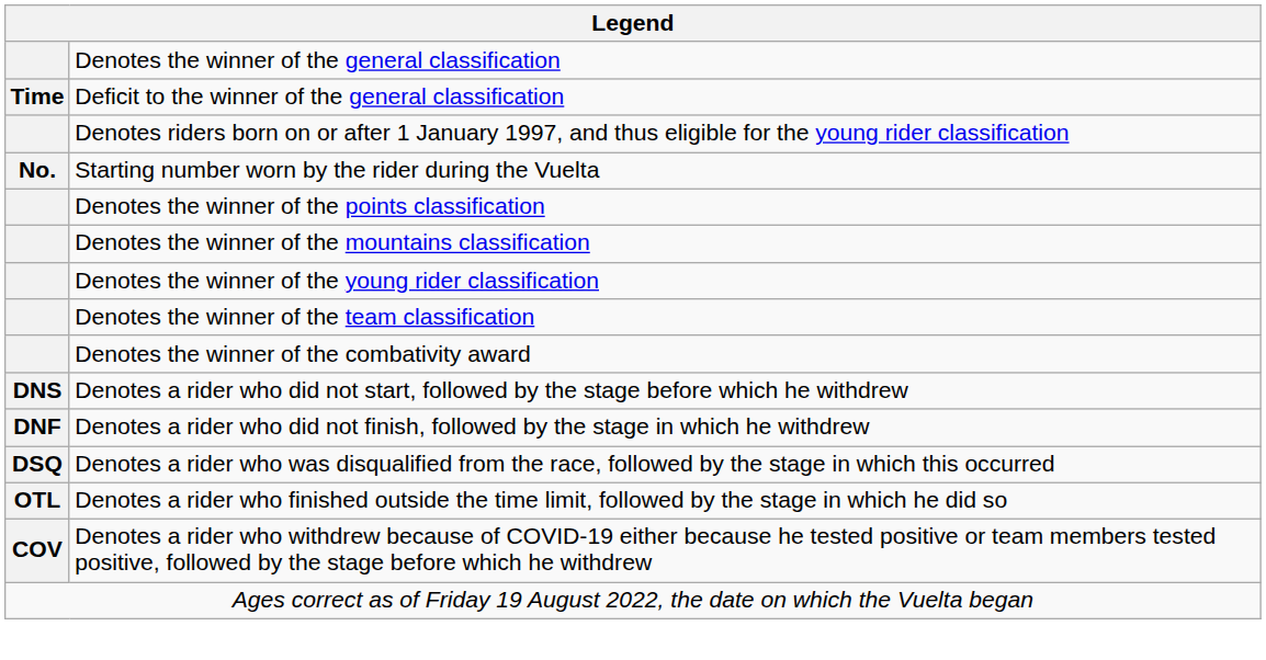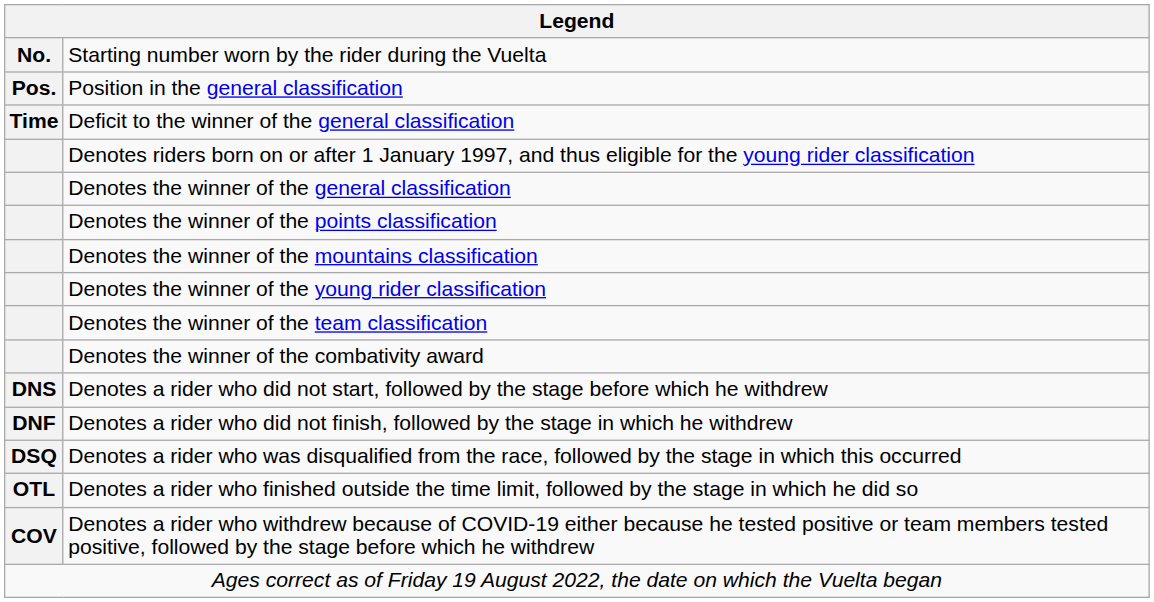rows swapped: Starting number worn by the rider during the Vuelta <-> Denotes the winner of the general classification
+ row: Pos. | Position in the general classification
